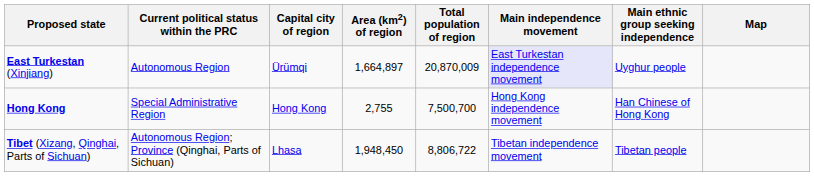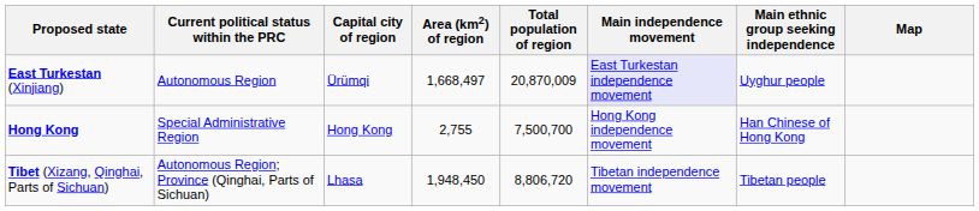East Turkestan (Xinjiang) | Area (km2) of region: 1,664,897 -> 1,668,497
Tibet (Xizang, Qinghai, Parts of Sichuan) | Total population of region: 8,806,722 -> 8,806,720
